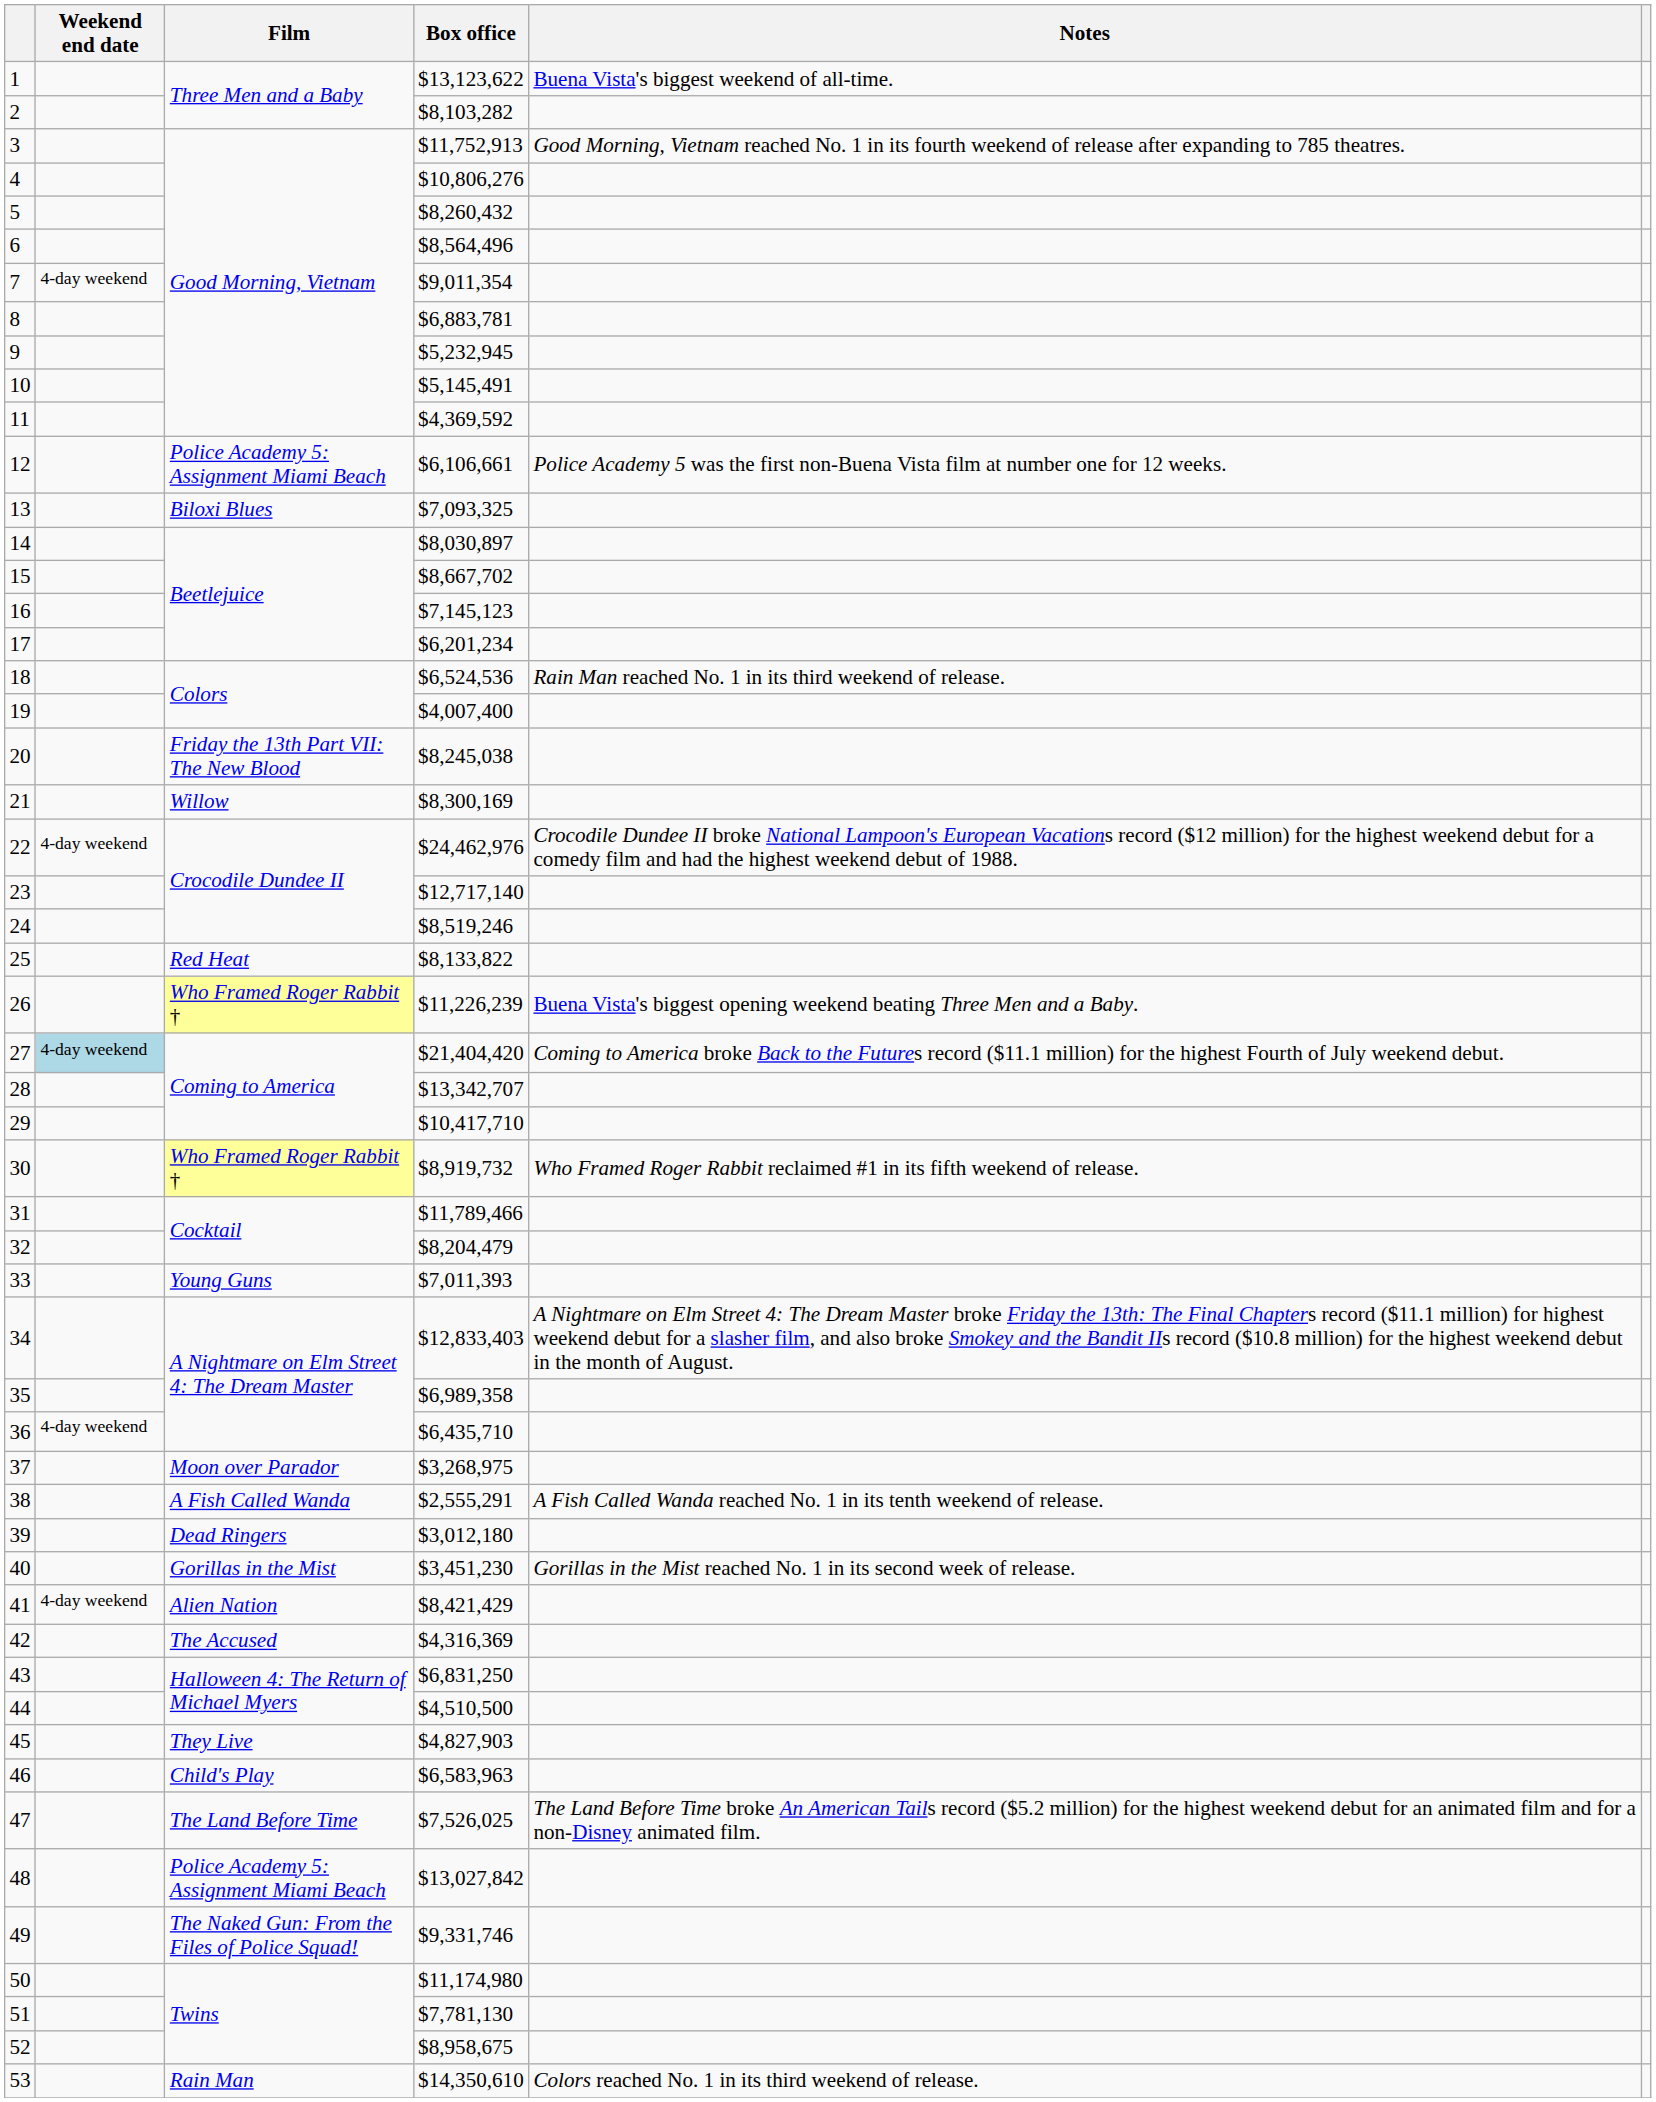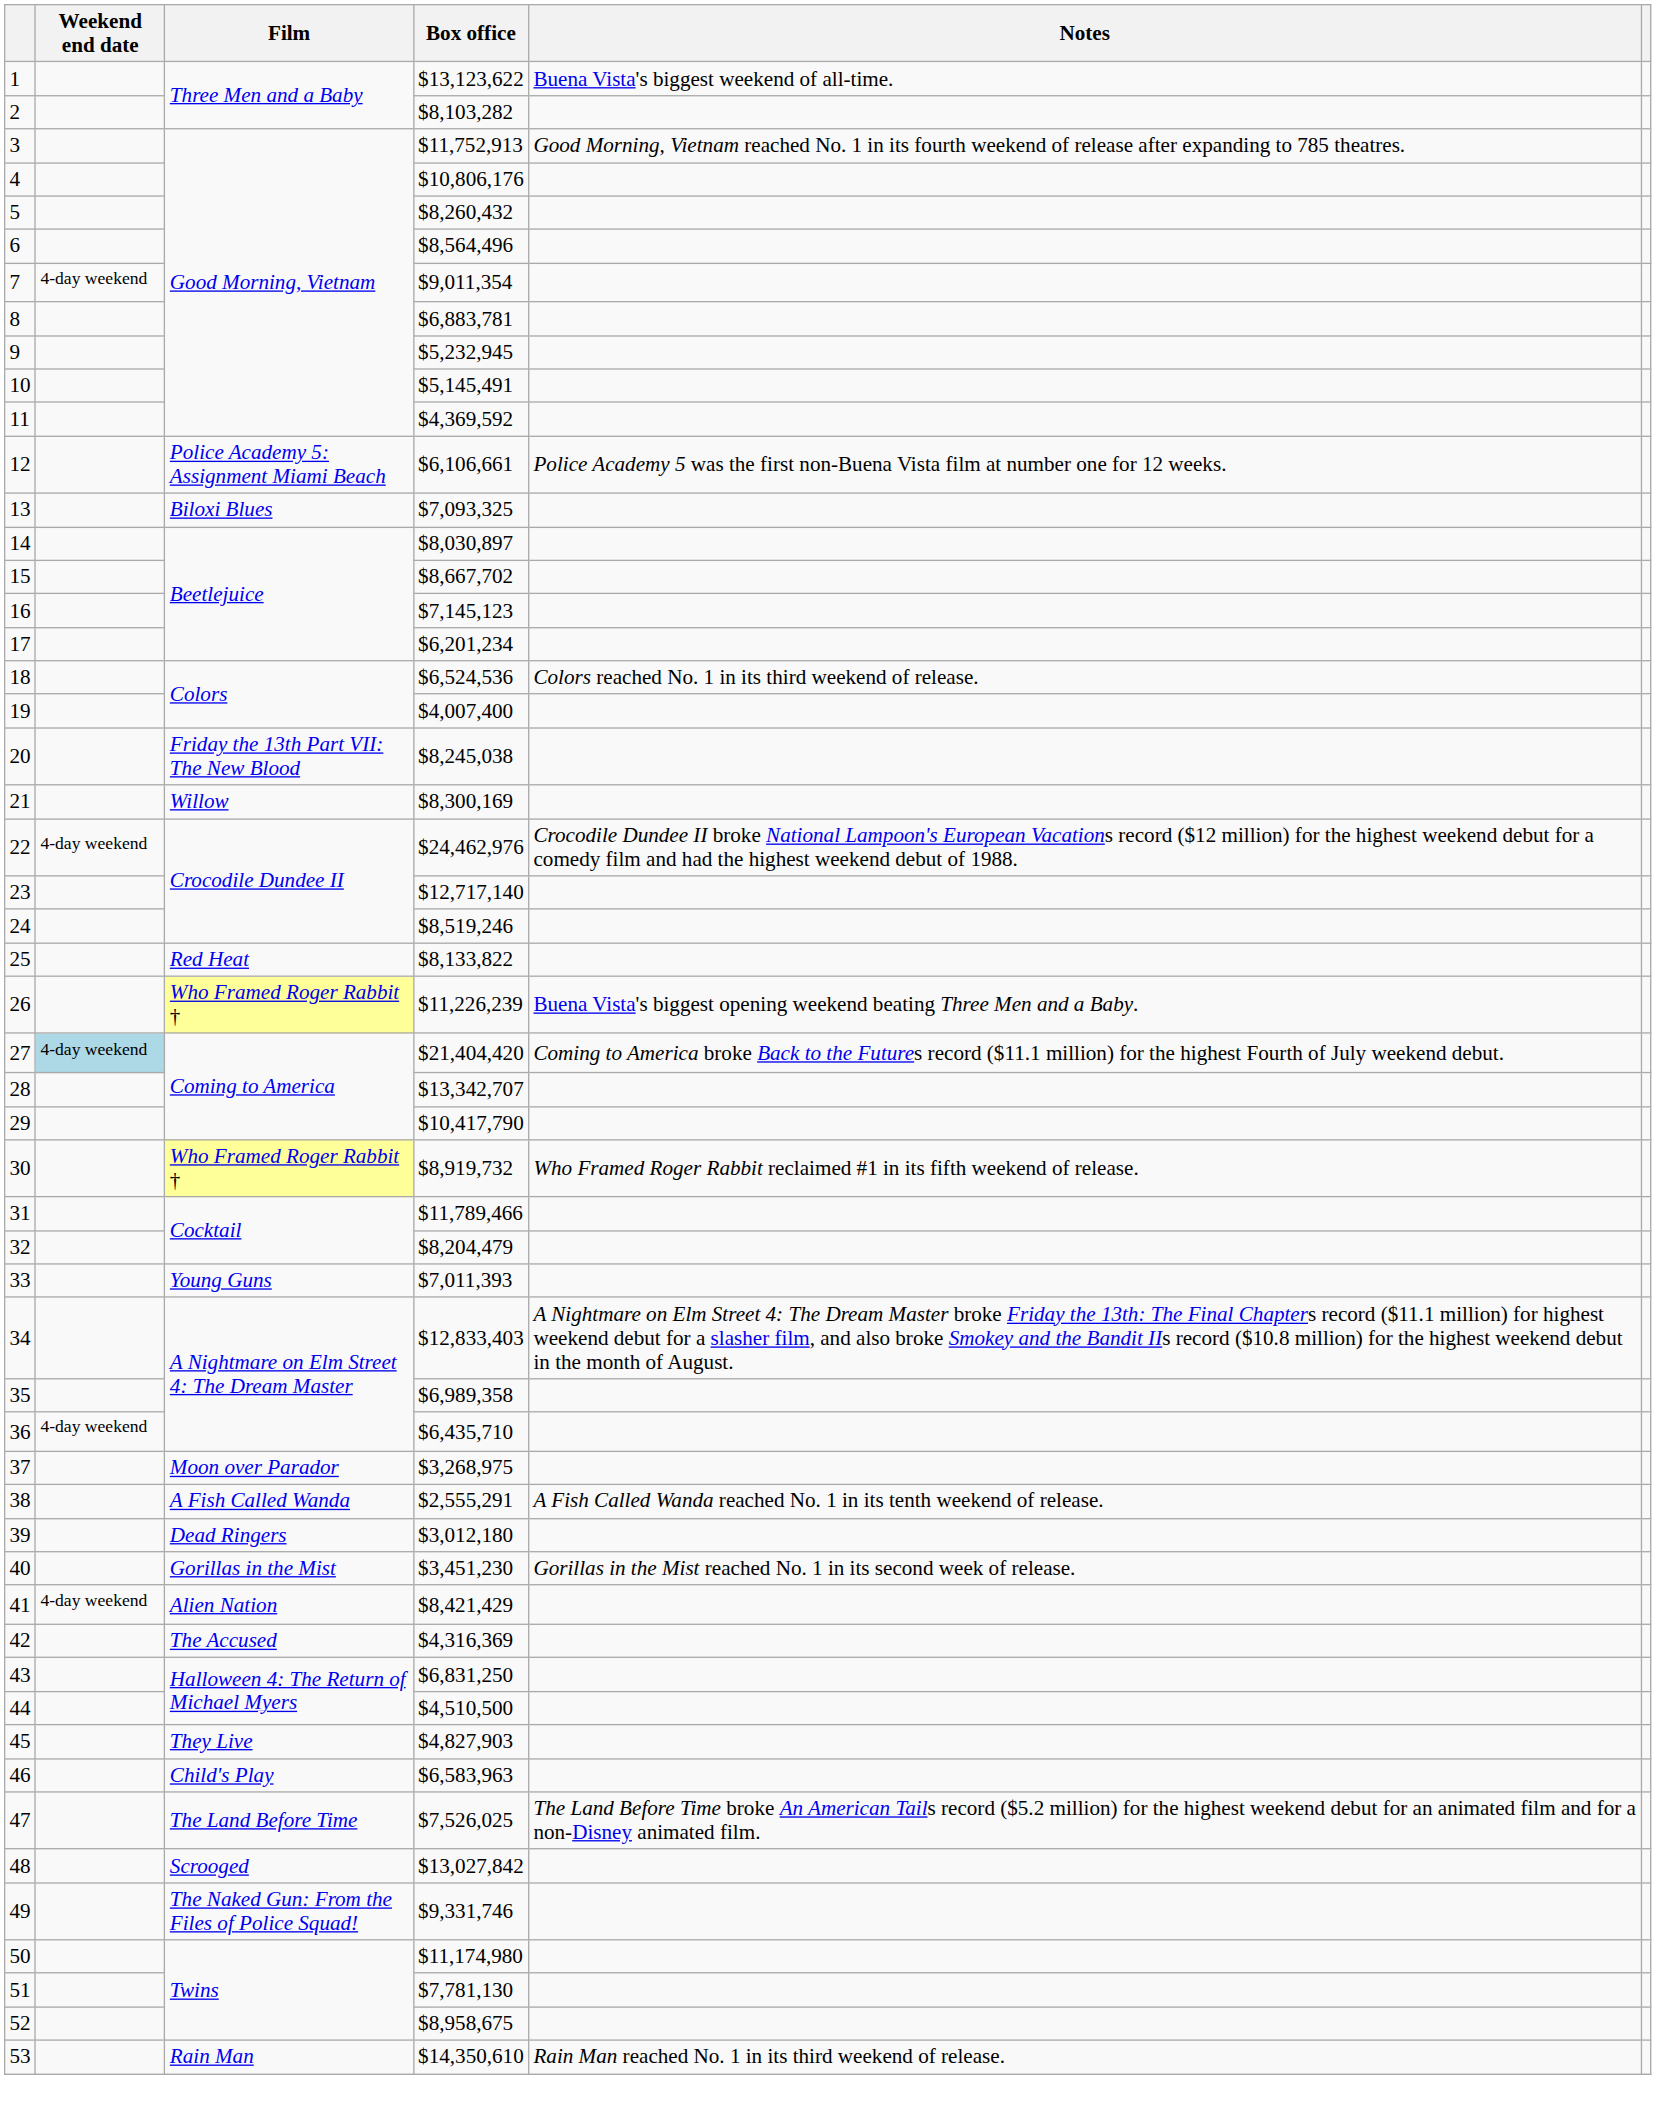4 | Box office: $10,806,276 -> $10,806,176
18 | Notes: Rain Man reached No. 1 in its third weekend of release. -> Colors reached No. 1 in its third weekend of release.
29 | Box office: $10,417,710 -> $10,417,790
48 | Film: Police Academy 5: Assignment Miami Beach -> Scrooged
53 | Notes: Colors reached No. 1 in its third weekend of release. -> Rain Man reached No. 1 in its third weekend of release.
